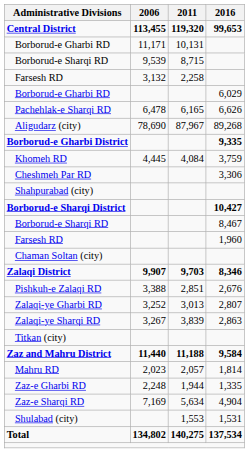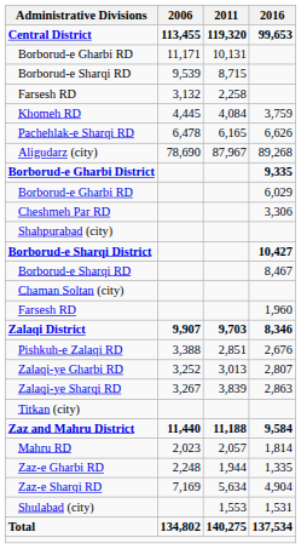rows swapped: Khomeh RD <-> Borborud-e Gharbi RD / 6,029
rows swapped: Farsesh RD / 1,960 <-> Chaman Soltan (city)
